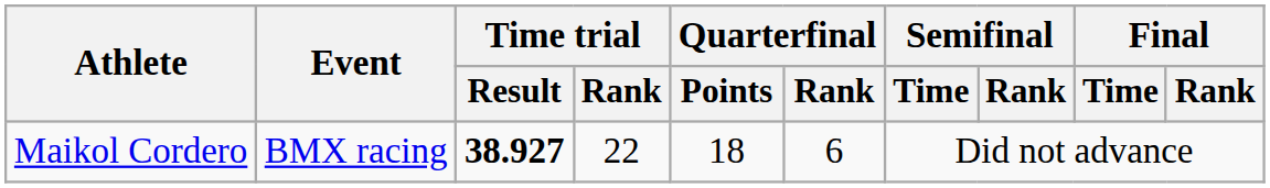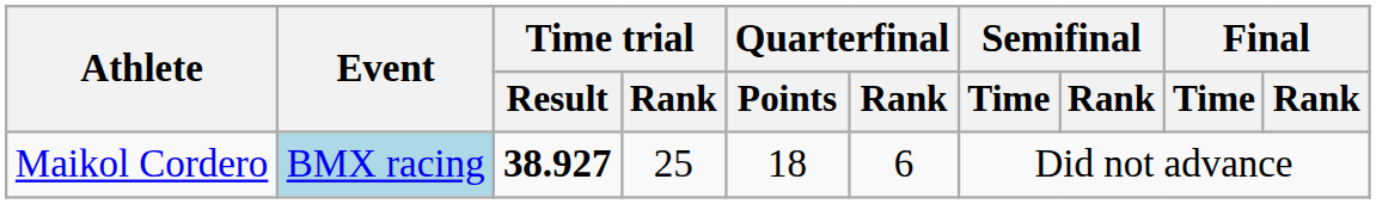Maikol Cordero | Event: no background -> lightblue background
Maikol Cordero | Time trial / Rank: 22 -> 25
